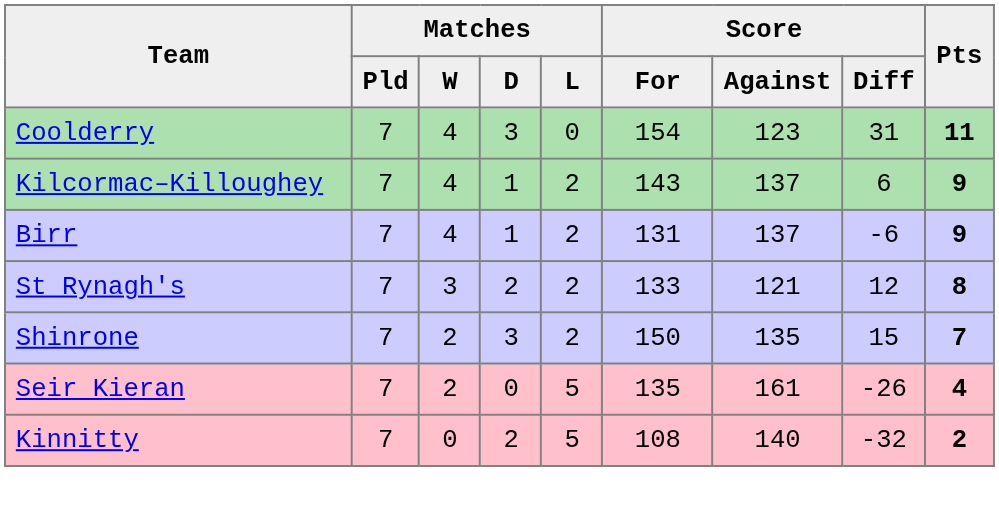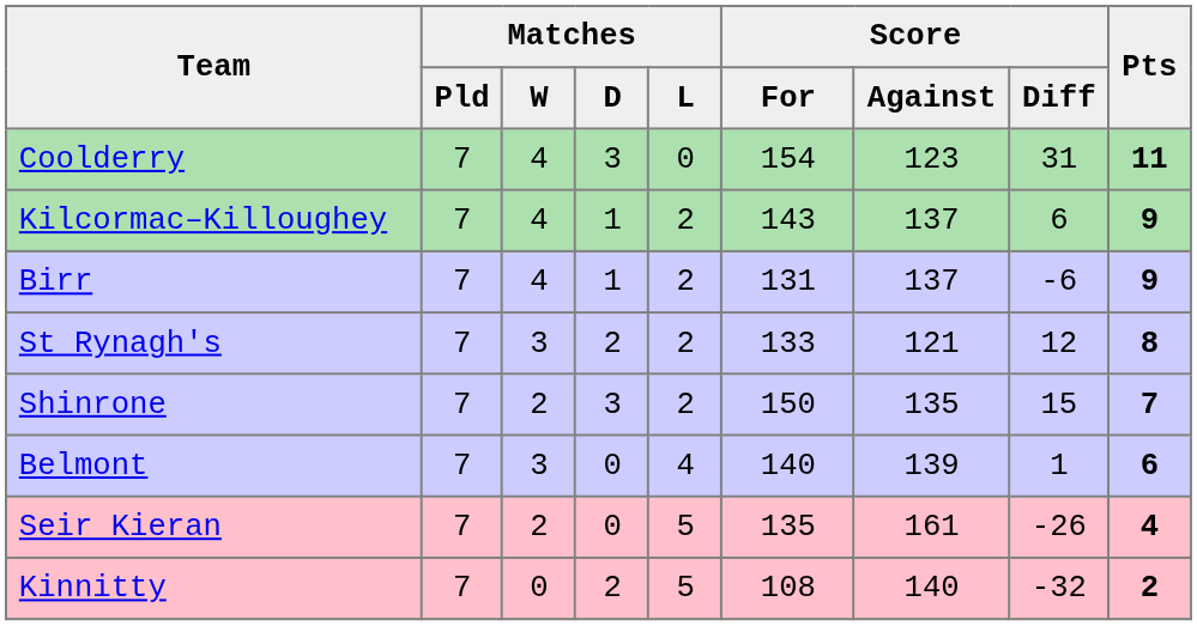+ row: Belmont | 7 | 3 | 0 | 4 | 140 | 139 | 1 | 6
